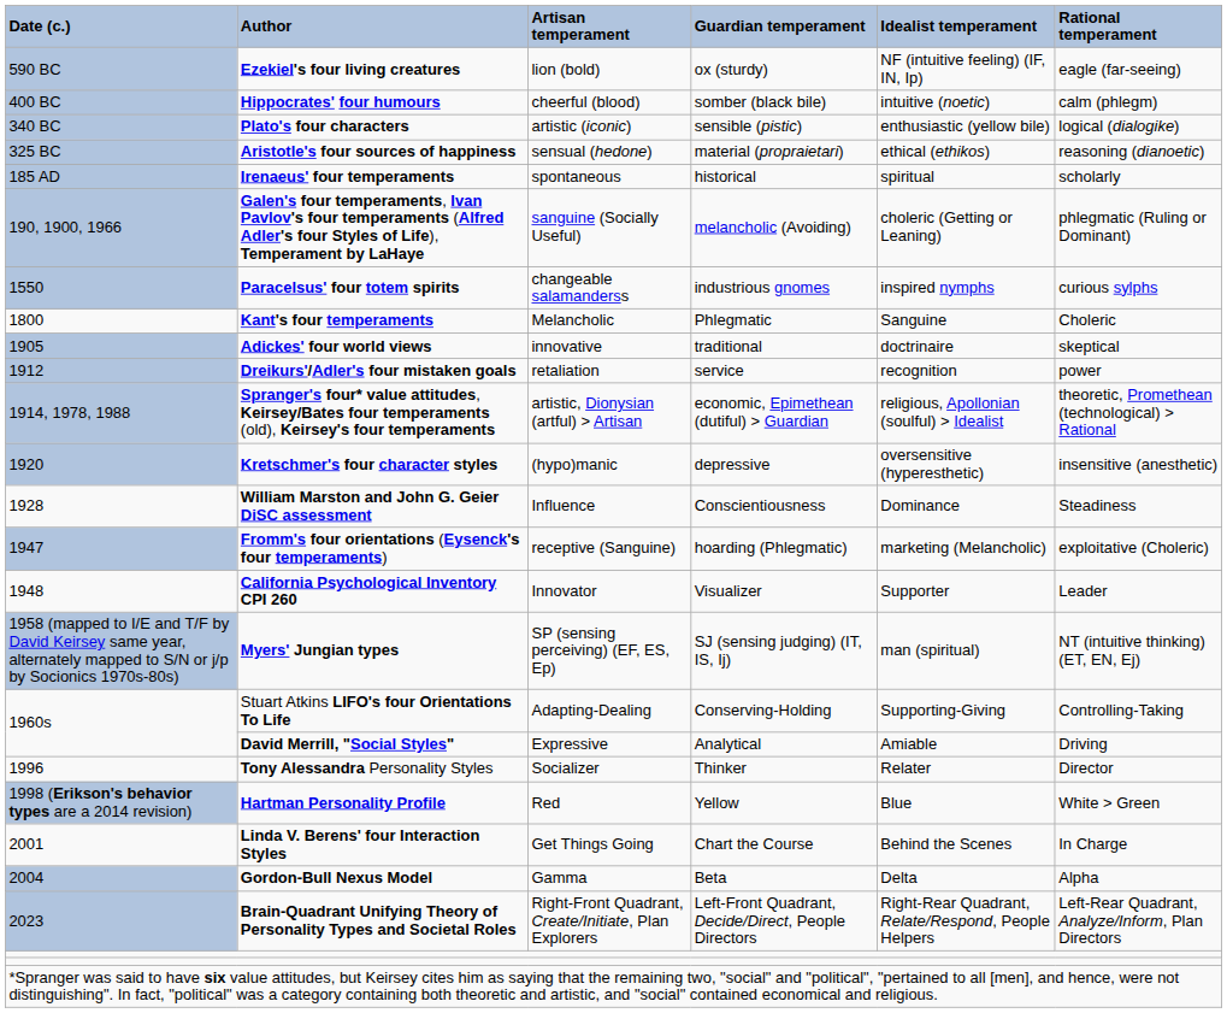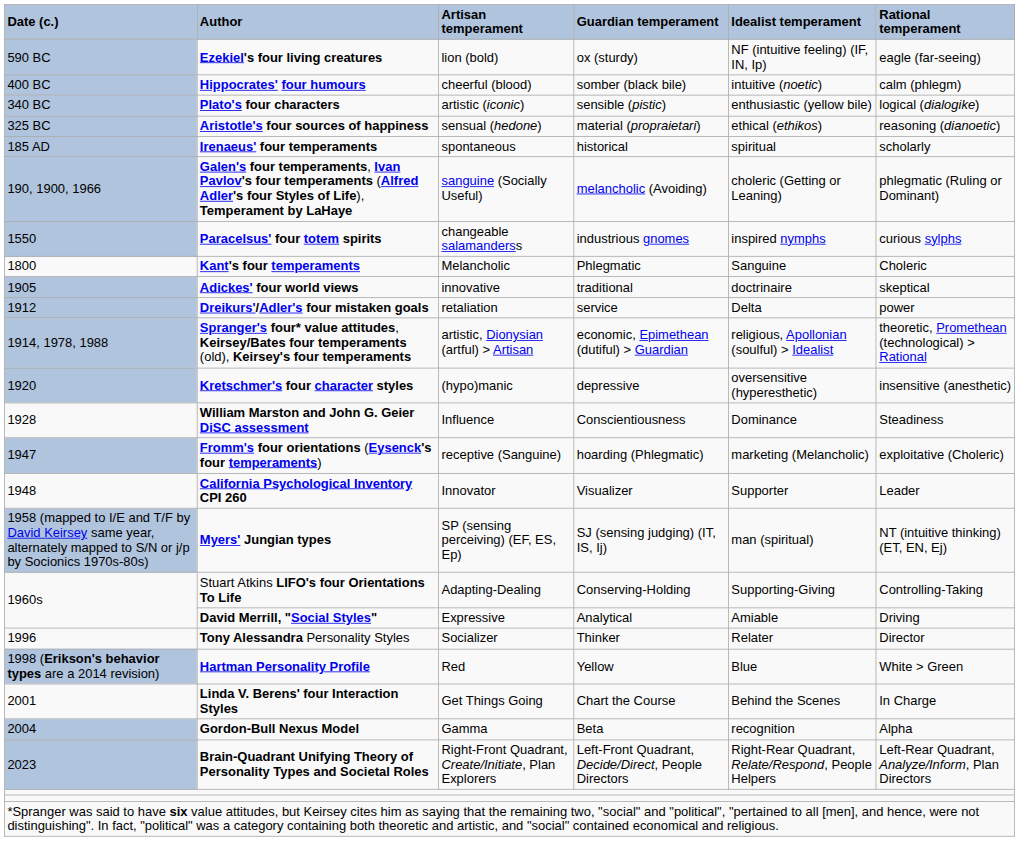Dreikurs'/Adler's four mistaken goals | Idealist temperament: recognition -> Delta
Gordon-Bull Nexus Model | Idealist temperament: Delta -> recognition
